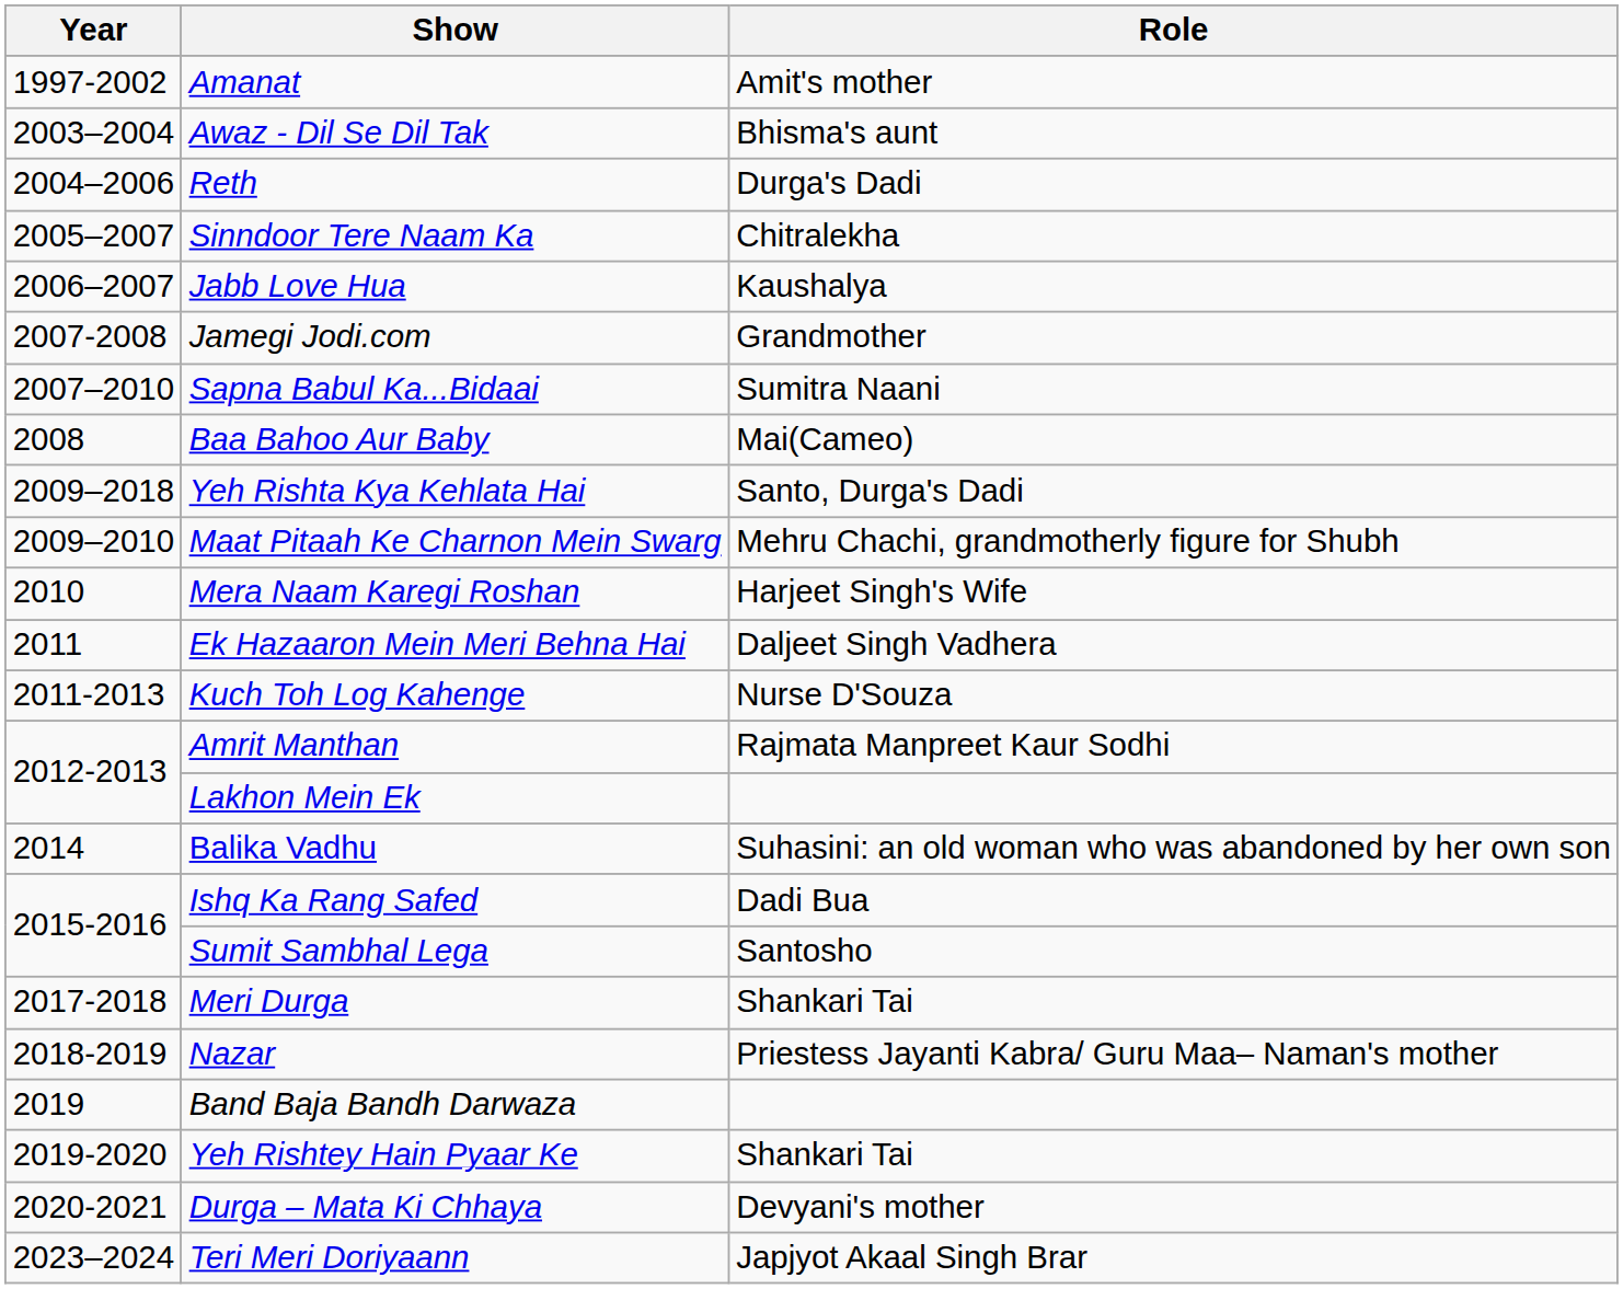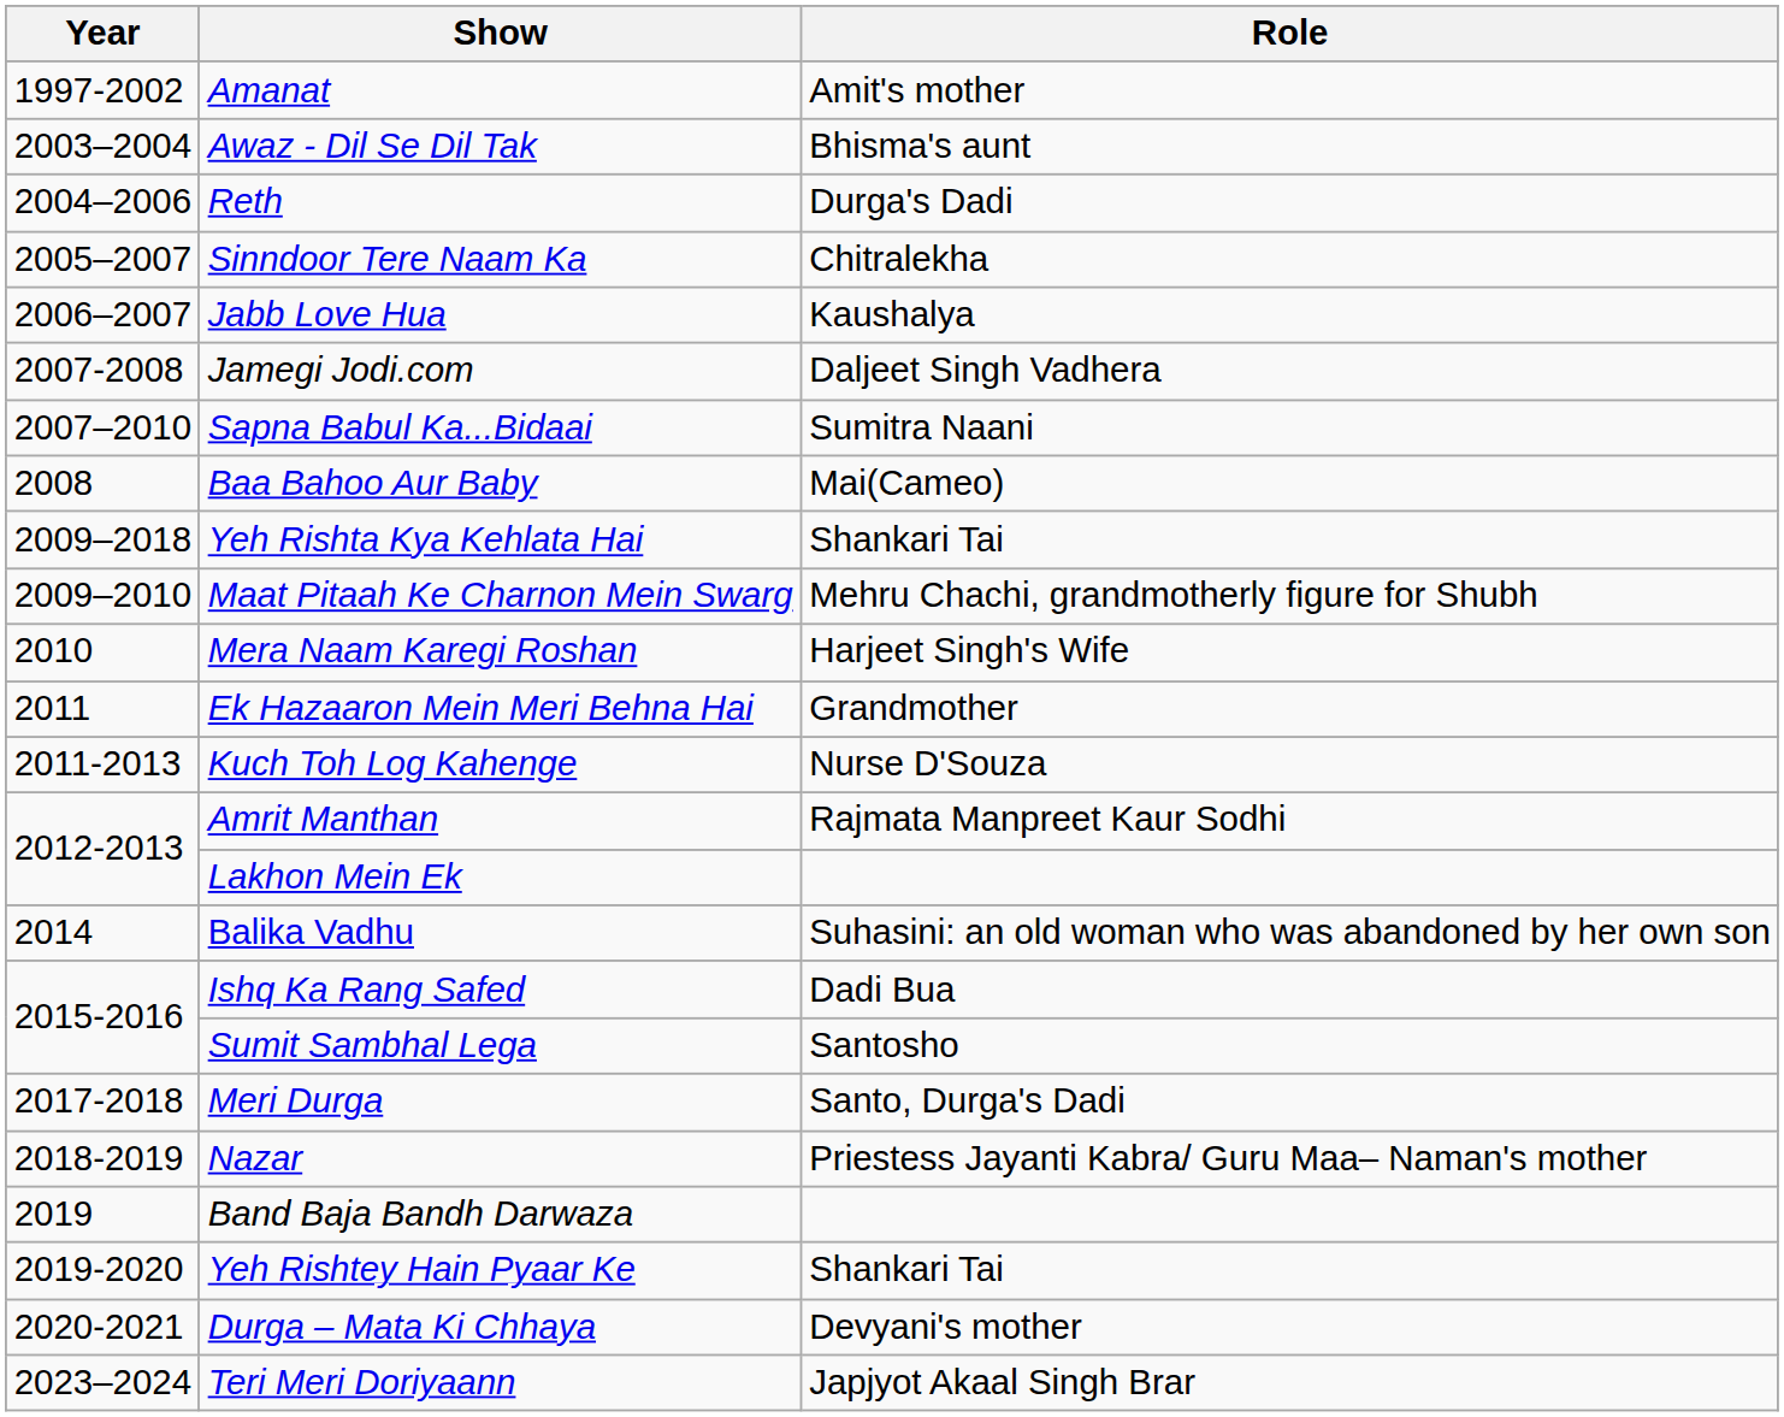Jamegi Jodi.com | Role: Grandmother -> Daljeet Singh Vadhera
Yeh Rishta Kya Kehlata Hai | Role: Santo, Durga's Dadi -> Shankari Tai
Ek Hazaaron Mein Meri Behna Hai | Role: Daljeet Singh Vadhera -> Grandmother
Meri Durga | Role: Shankari Tai -> Santo, Durga's Dadi
